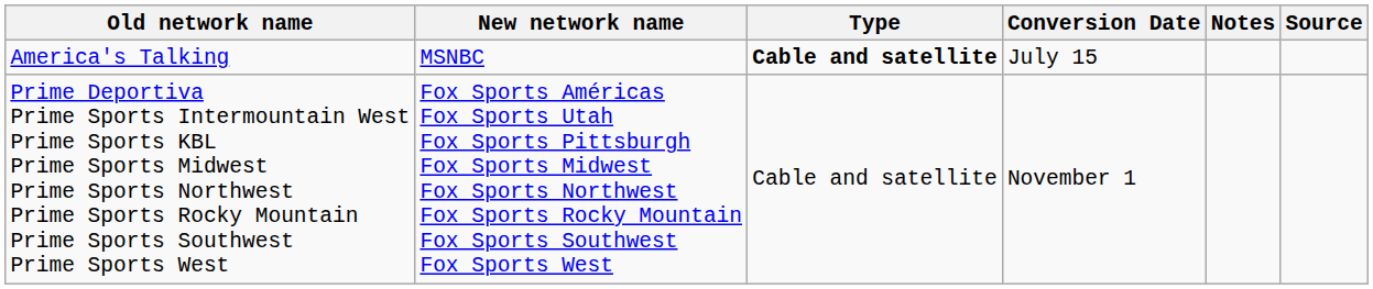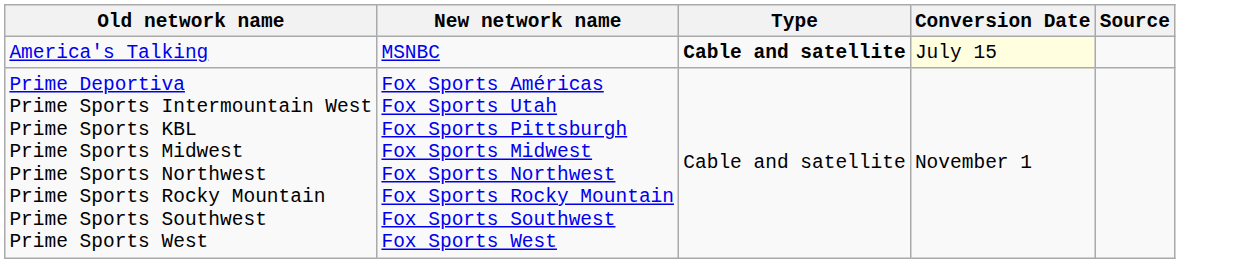- column: Notes
America's Talking | Conversion Date: no background -> lightyellow background
